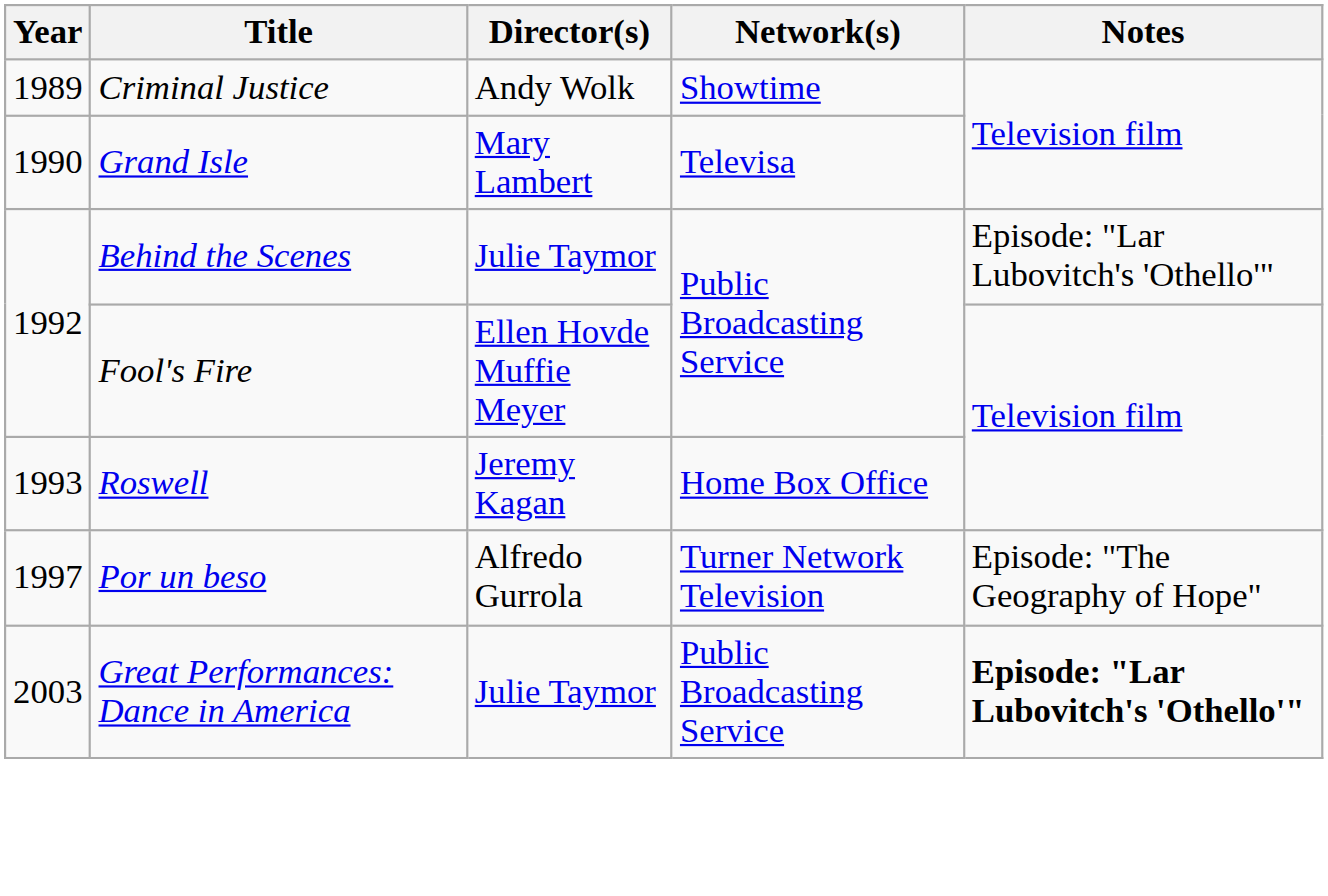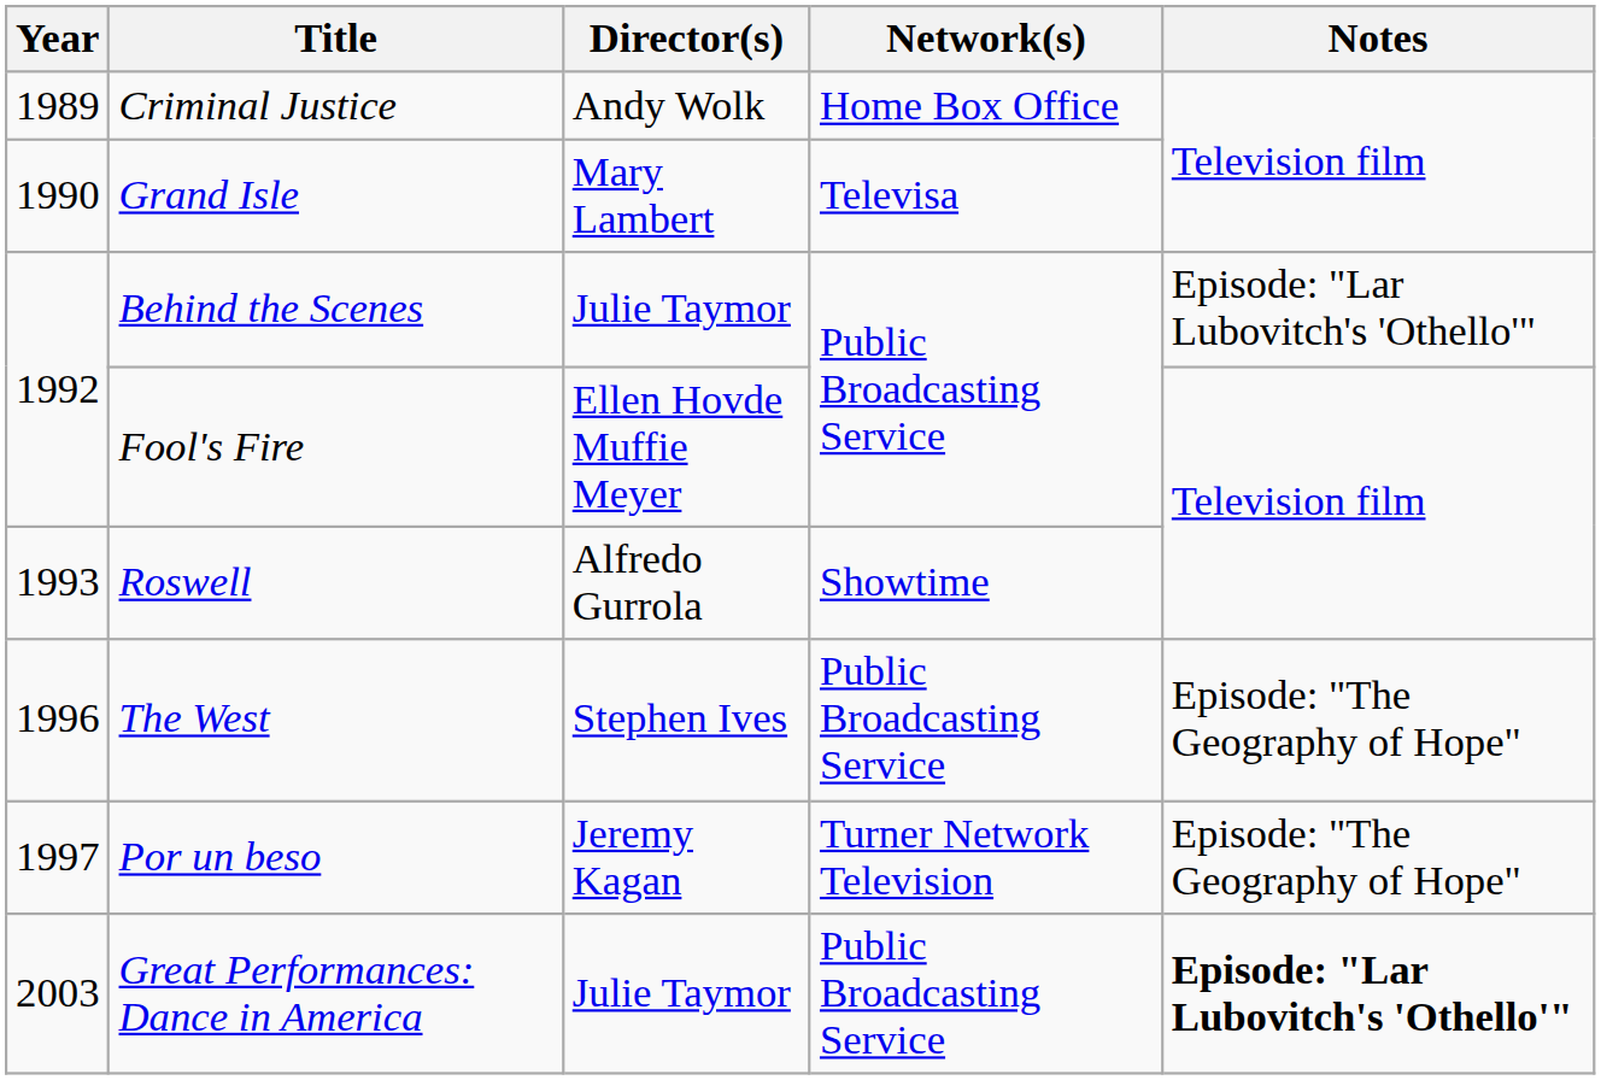Criminal Justice | Network(s): Showtime -> Home Box Office
Roswell | Director(s): Jeremy Kagan -> Alfredo Gurrola
Roswell | Network(s): Home Box Office -> Showtime
+ row: 1996 | The West | Stephen Ives | Public Broadcasting Service | Episode: "The Geography of Hope"
Por un beso | Director(s): Alfredo Gurrola -> Jeremy Kagan
